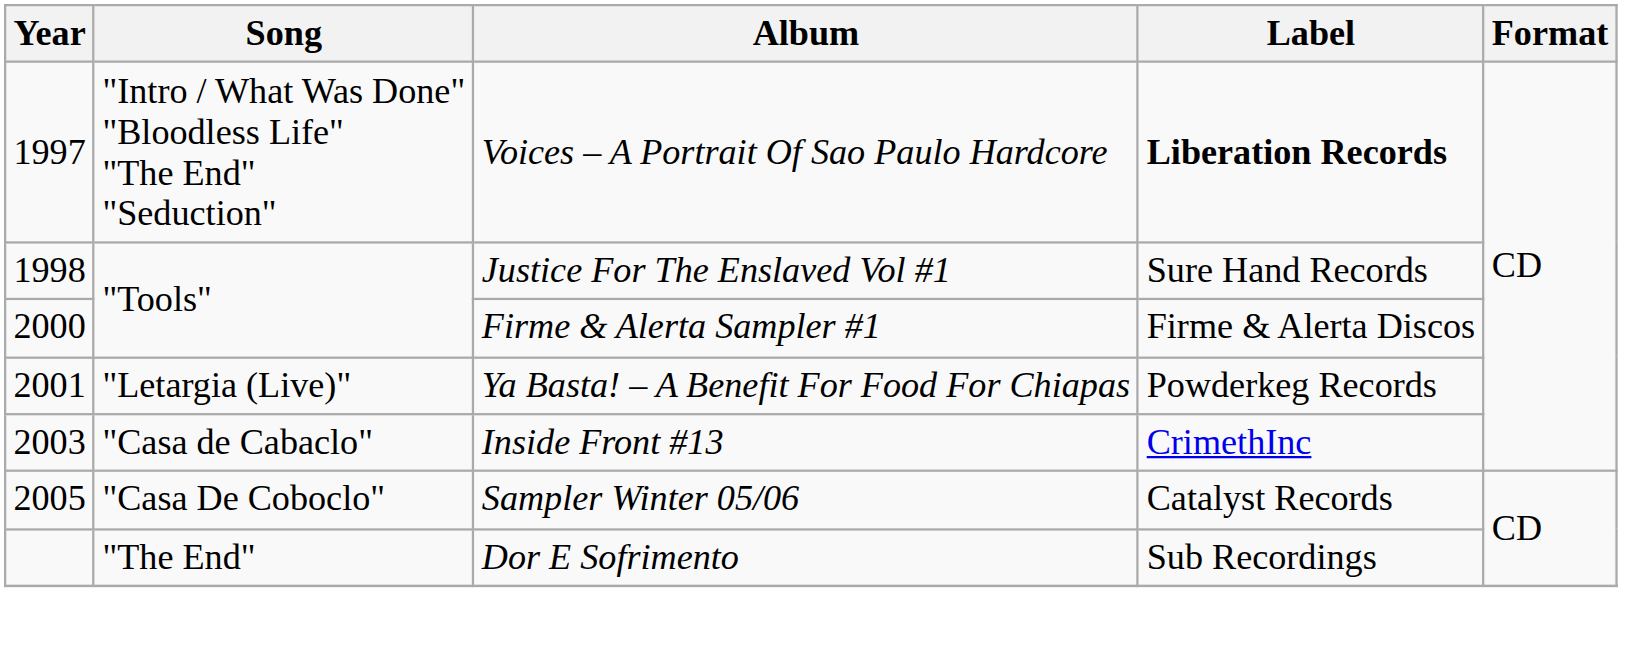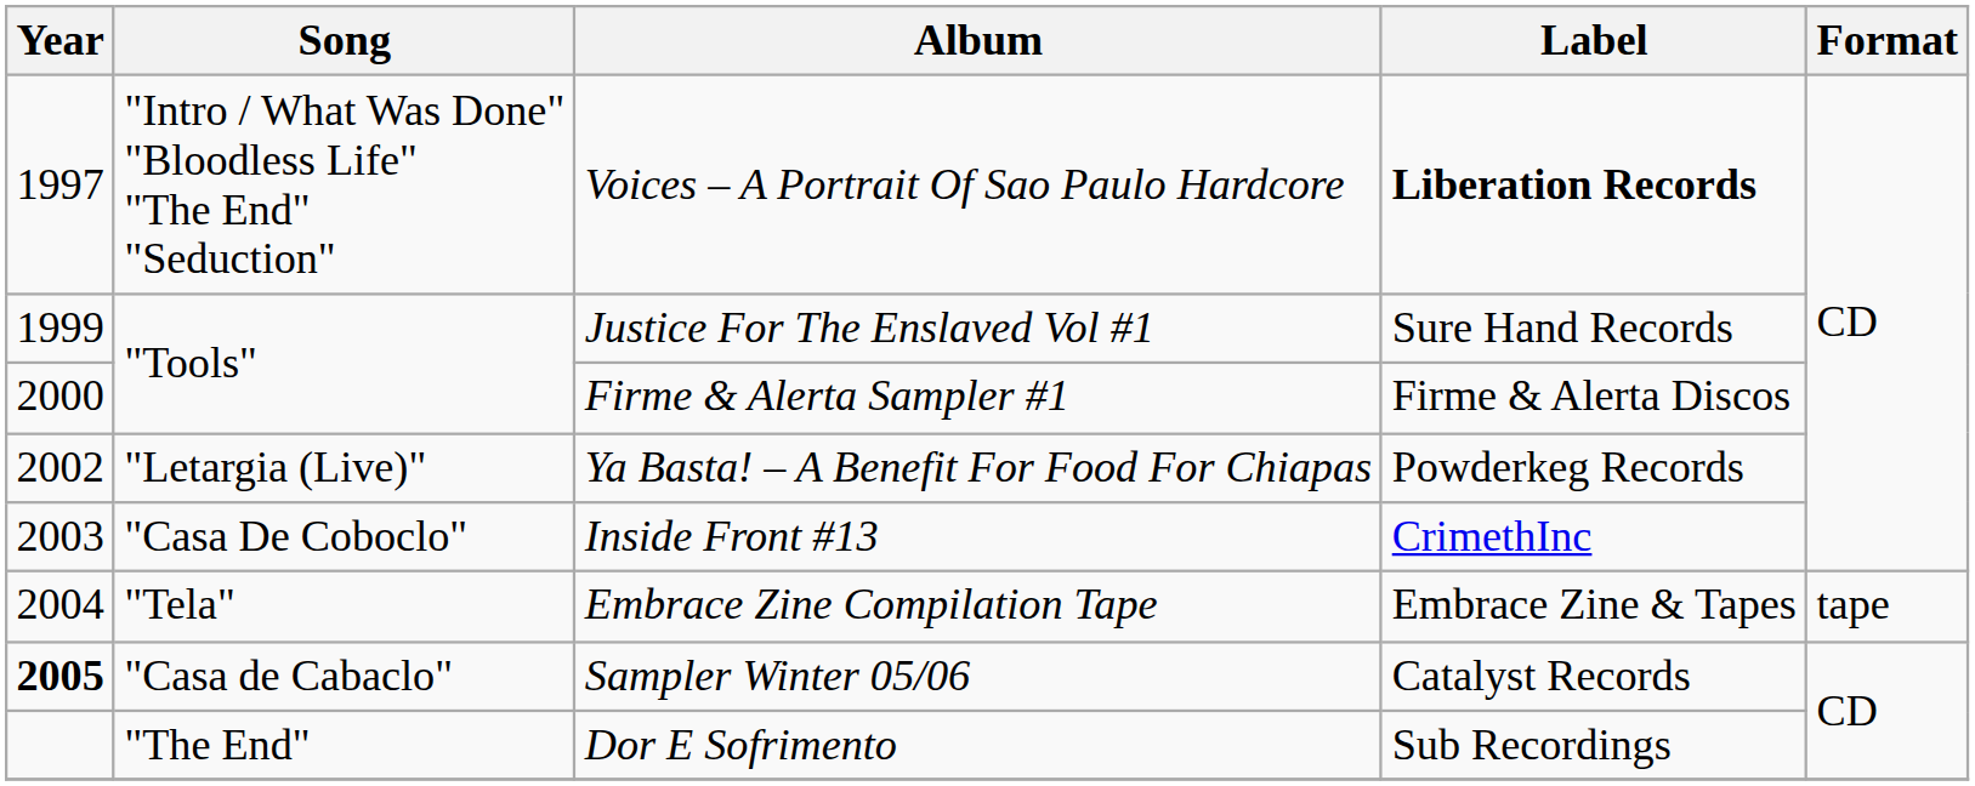Justice For The Enslaved Vol #1 | Year: 1998 -> 1999
Ya Basta! – A Benefit For Food For Chiapas | Year: 2001 -> 2002
Inside Front #13 | Song: "Casa de Cabaclo" -> "Casa De Coboclo"
+ row: 2004 | "Tela" | Embrace Zine Compilation Tape | Embrace Zine & Tapes | tape
Sampler Winter 05/06 | Year: normal -> bold
Sampler Winter 05/06 | Song: "Casa De Coboclo" -> "Casa de Cabaclo"
